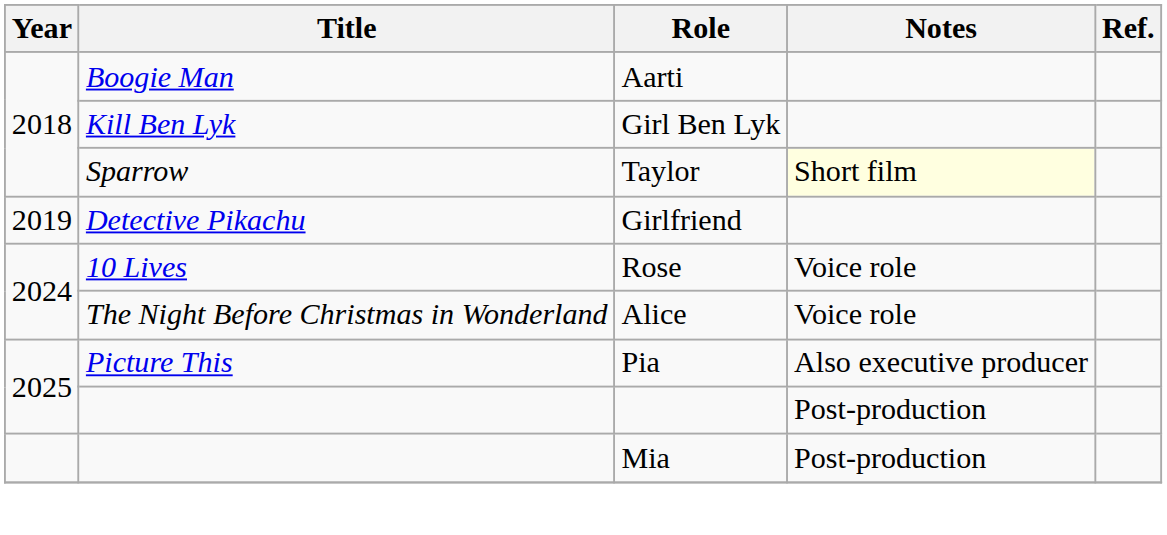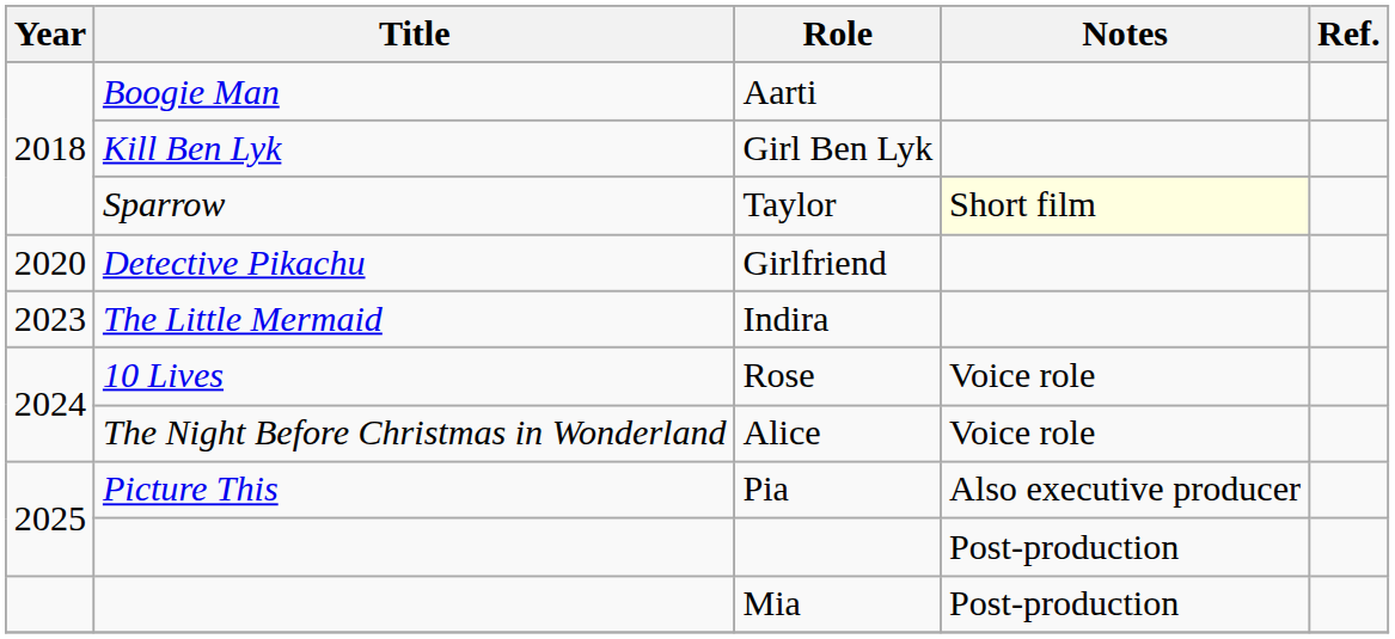Girlfriend | Year: 2019 -> 2020
+ row: 2023 | The Little Mermaid | Indira
